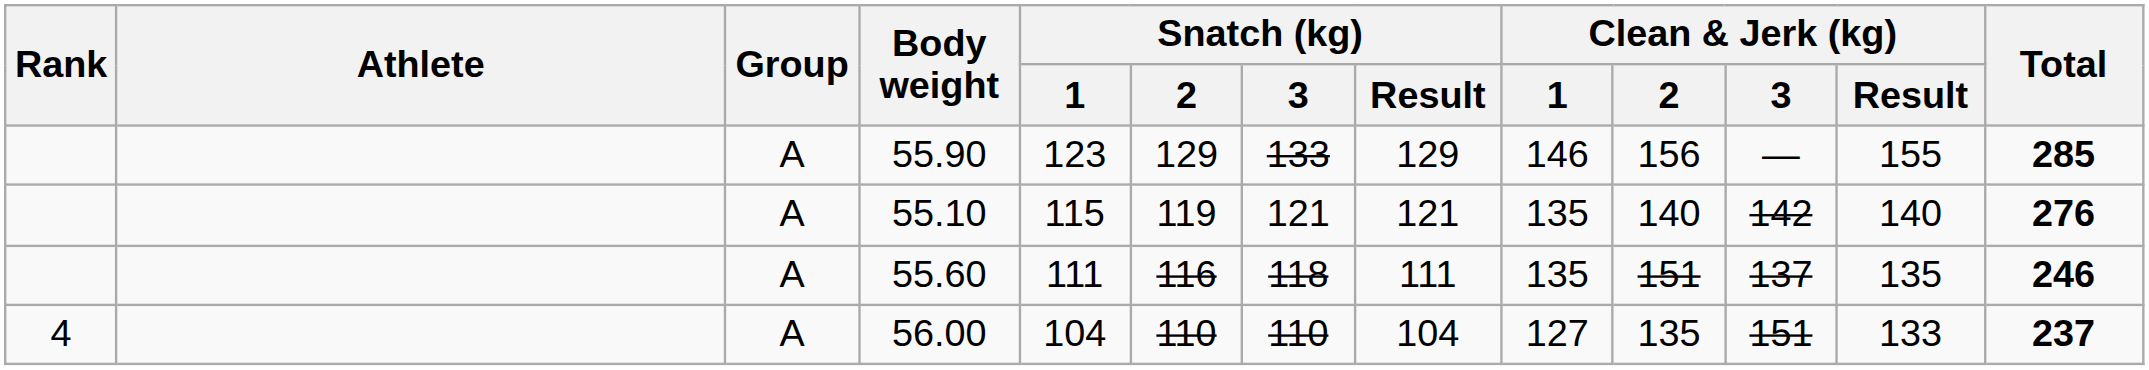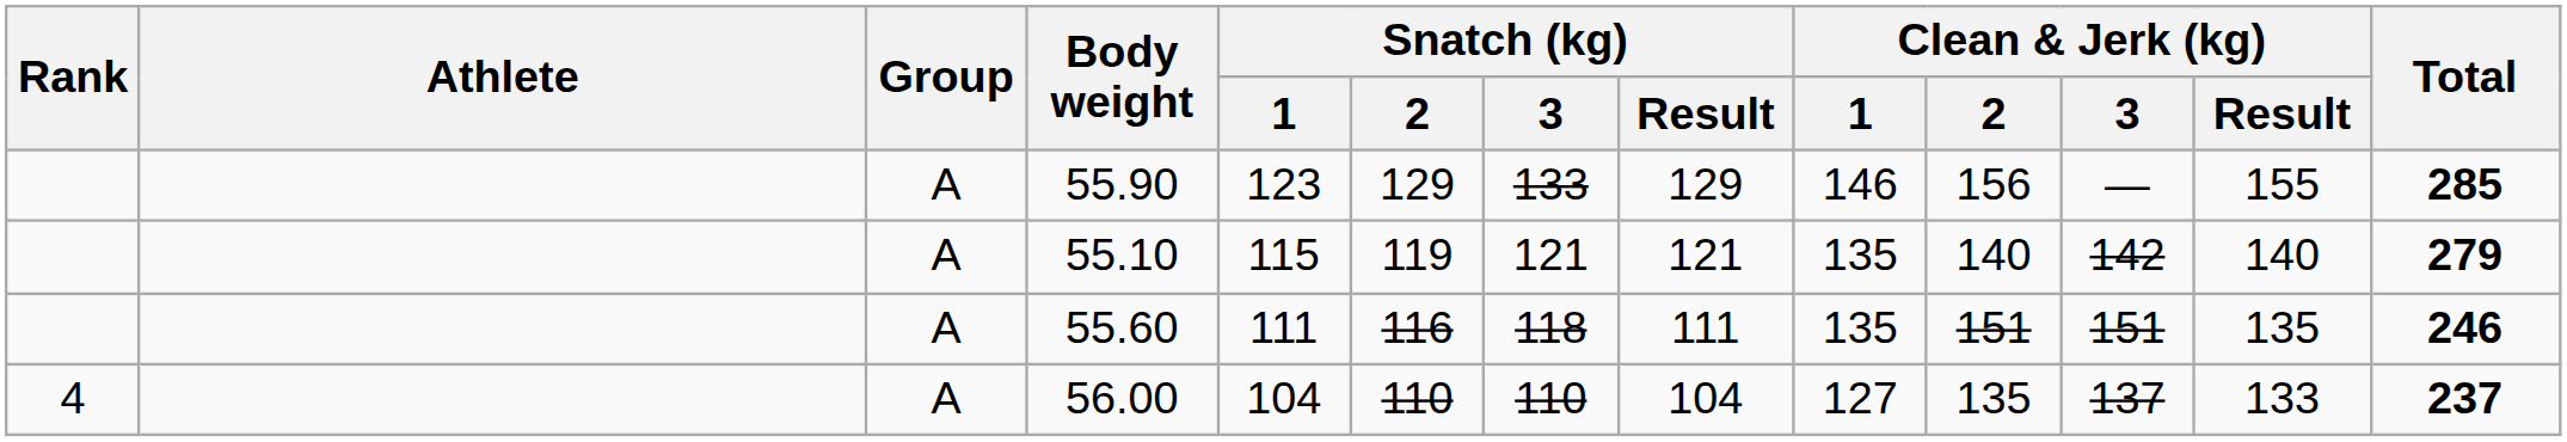55.10 | Total: 276 -> 279
55.60 | Clean & Jerk (kg) / 3: 137 -> 151
56.00 | Clean & Jerk (kg) / 3: 151 -> 137
